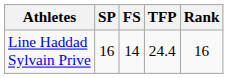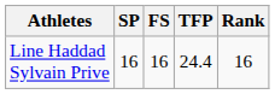Line Haddad Sylvain Prive | FS: 14 -> 16
